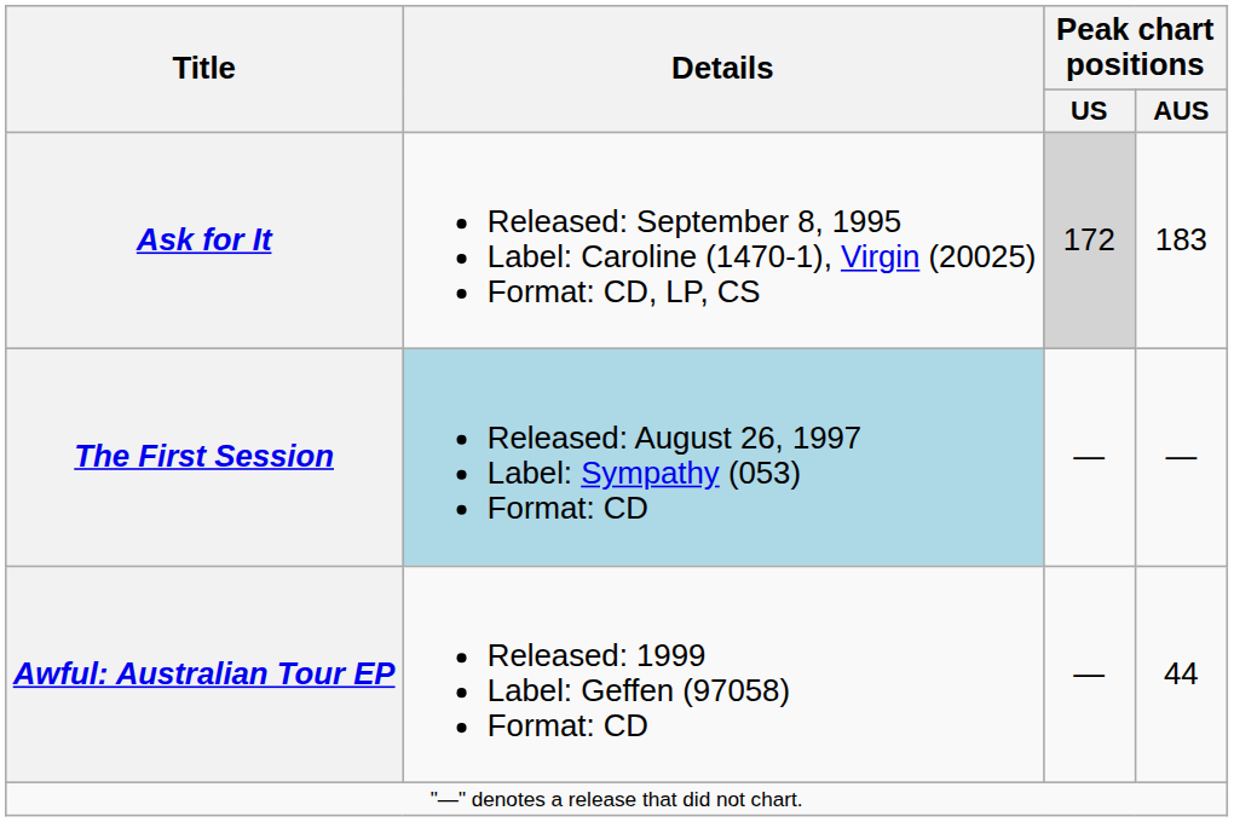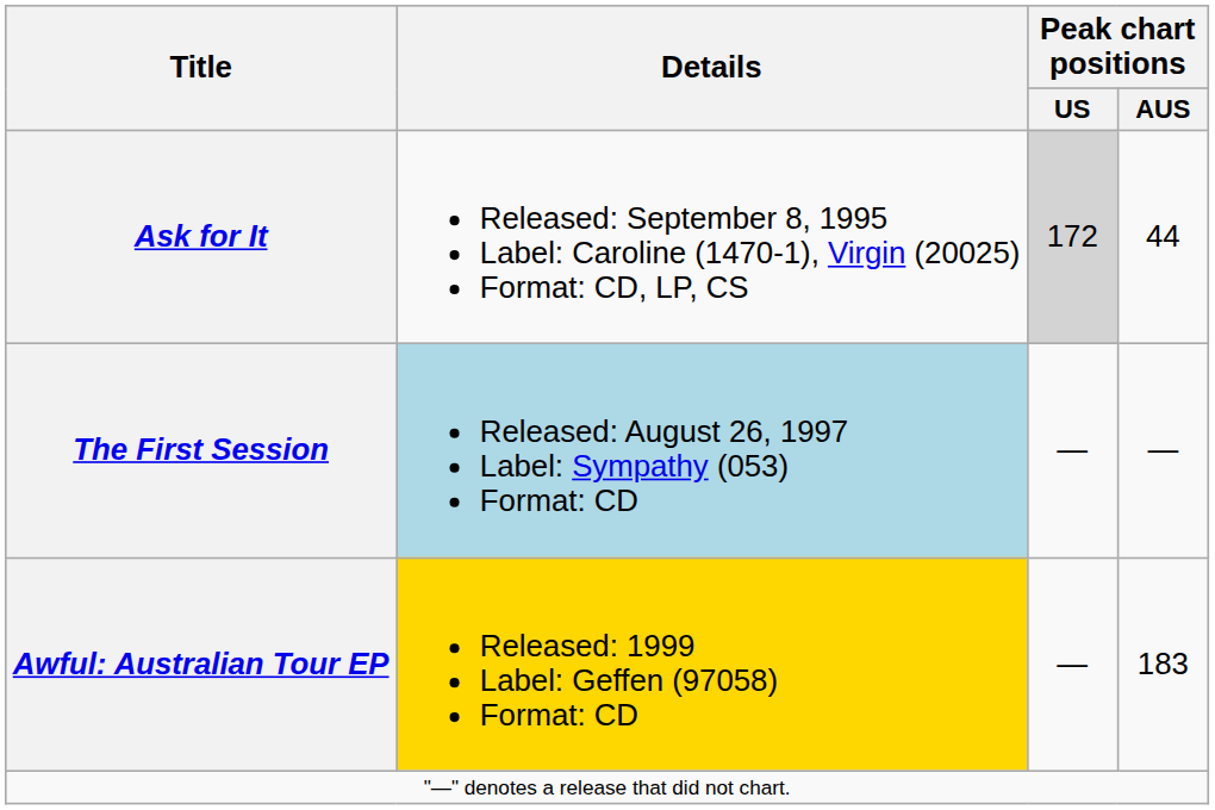Ask for It | Peak chart positions / AUS: 183 -> 44
Awful: Australian Tour EP | Details: no background -> gold background
Awful: Australian Tour EP | Peak chart positions / AUS: 44 -> 183
